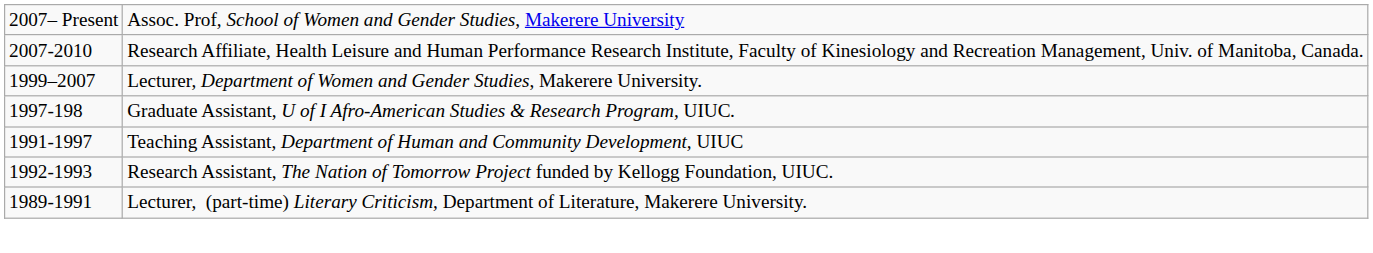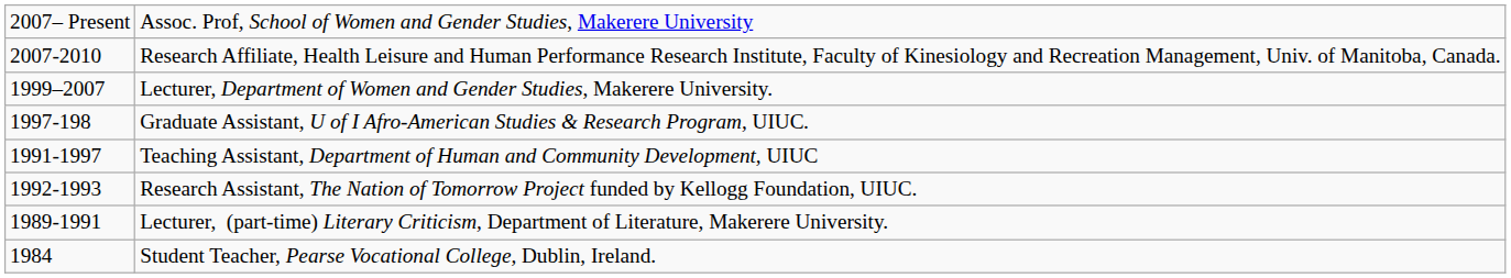+ row: 1984 | Student Teacher, Pearse Vocational College, Dublin, Ireland.
